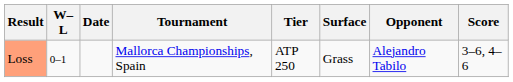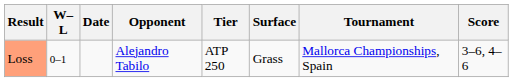columns swapped: Tournament <-> Opponent
